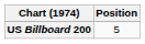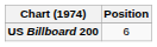US Billboard 200 | Position: 5 -> 6
